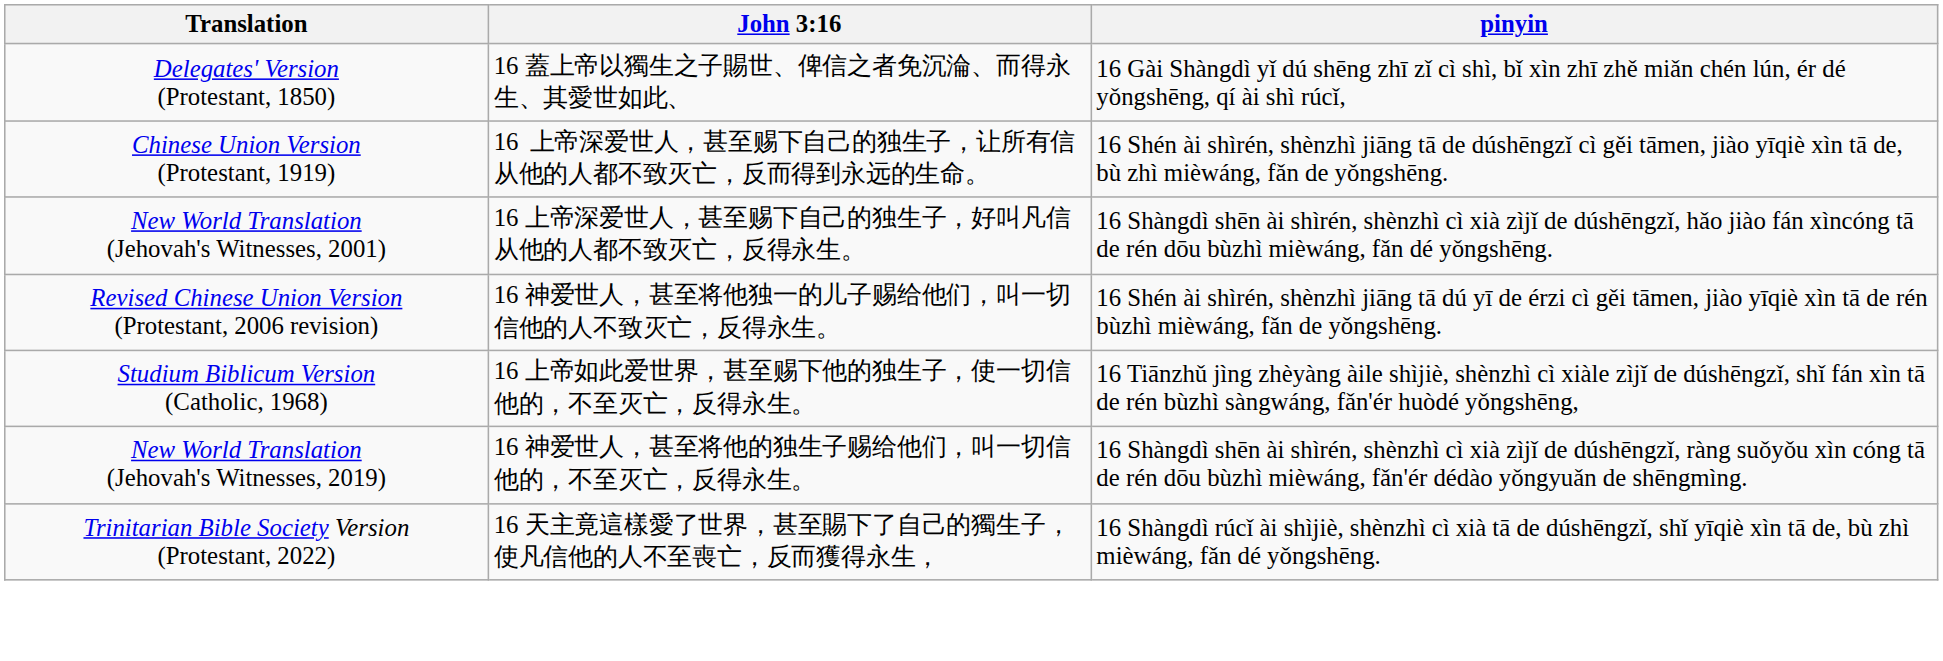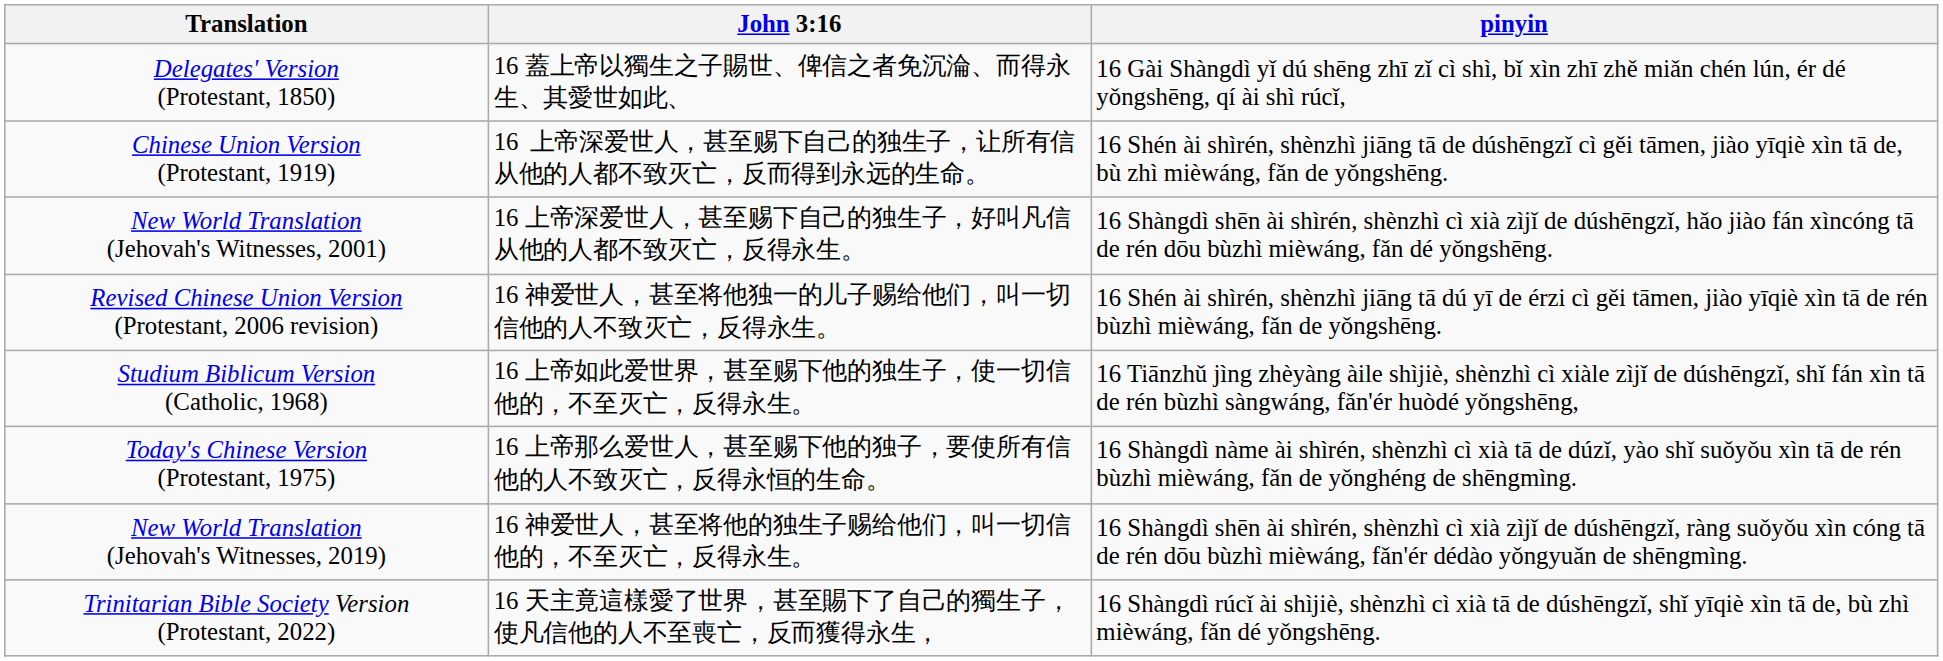+ row: Today's Chinese Version (Protestant, 1975) | 16 上帝那么爱世人，甚至赐下他的独子，要使所有信他的人不致灭亡，反得永恒的生命。 | 16 Shàngdì nàme ài shìrén, shènzhì cì xià tā de dúzǐ, yào shǐ suǒyǒu xìn tā de rén bùzhì mièwáng, fǎn de yǒnghéng de shēngmìng.
